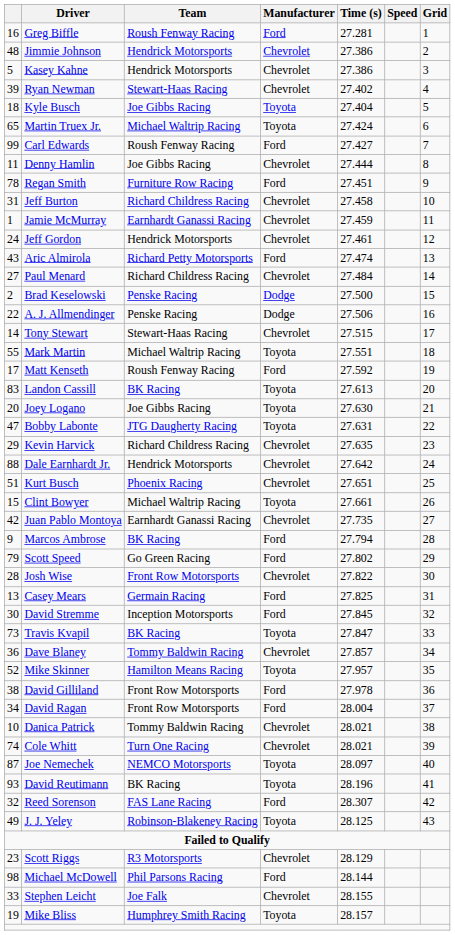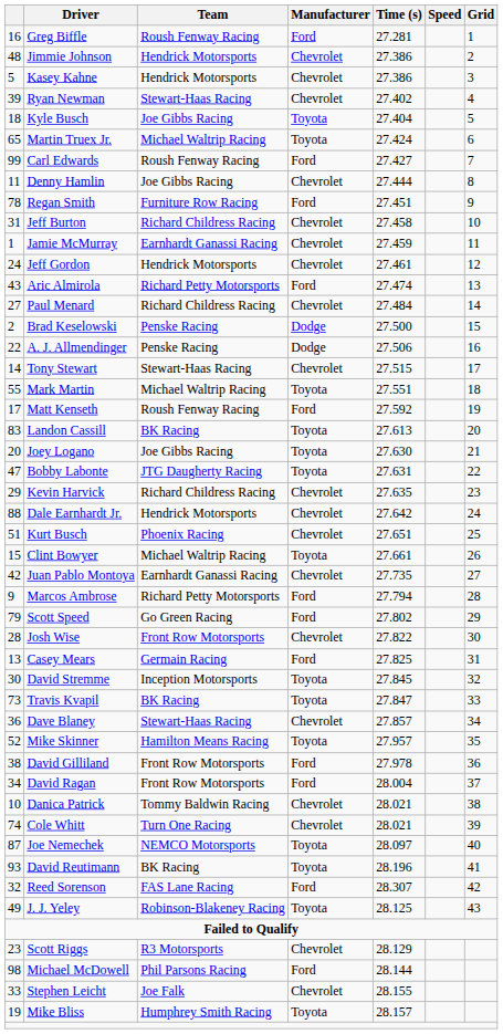Marcos Ambrose | Team: BK Racing -> Richard Petty Motorsports
David Stremme | Manufacturer: Ford -> Toyota
Dave Blaney | Team: Tommy Baldwin Racing -> Stewart-Haas Racing
